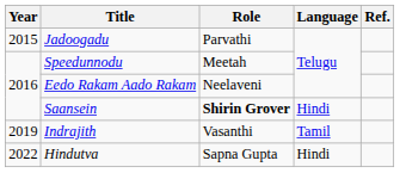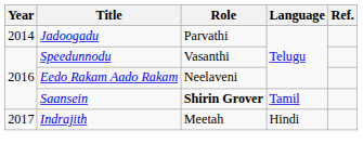Jadoogadu | Year: 2015 -> 2014
Speedunnodu | Role: Meetah -> Vasanthi
Saansein | Language: Hindi -> Tamil
Indrajith | Year: 2019 -> 2017
Indrajith | Role: Vasanthi -> Meetah
Indrajith | Language: Tamil -> Hindi
- row: 2022 | Hindutva | Sapna Gupta | Hindi
